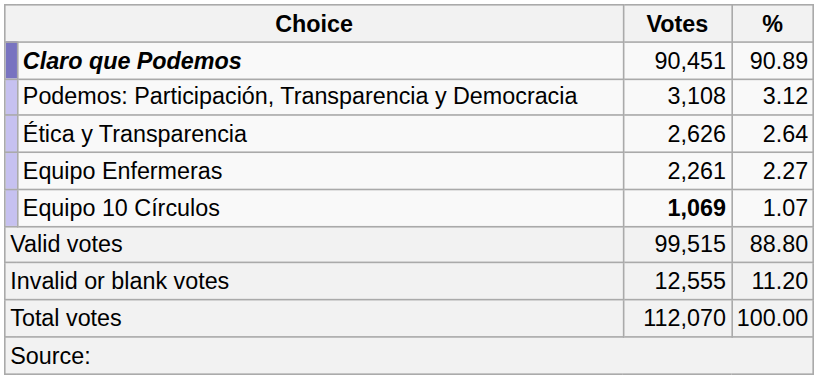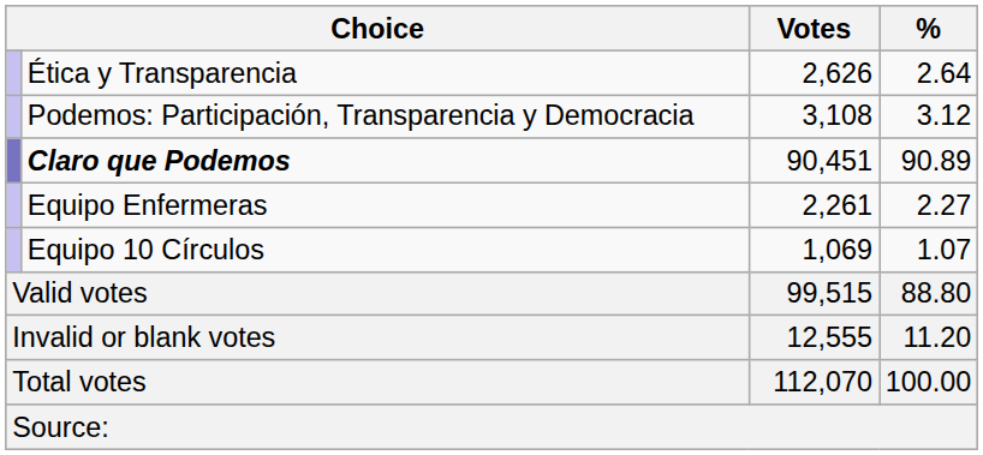rows swapped: Claro que Podemos <-> Ética y Transparencia
Equipo 10 Círculos | Votes: bold -> normal
